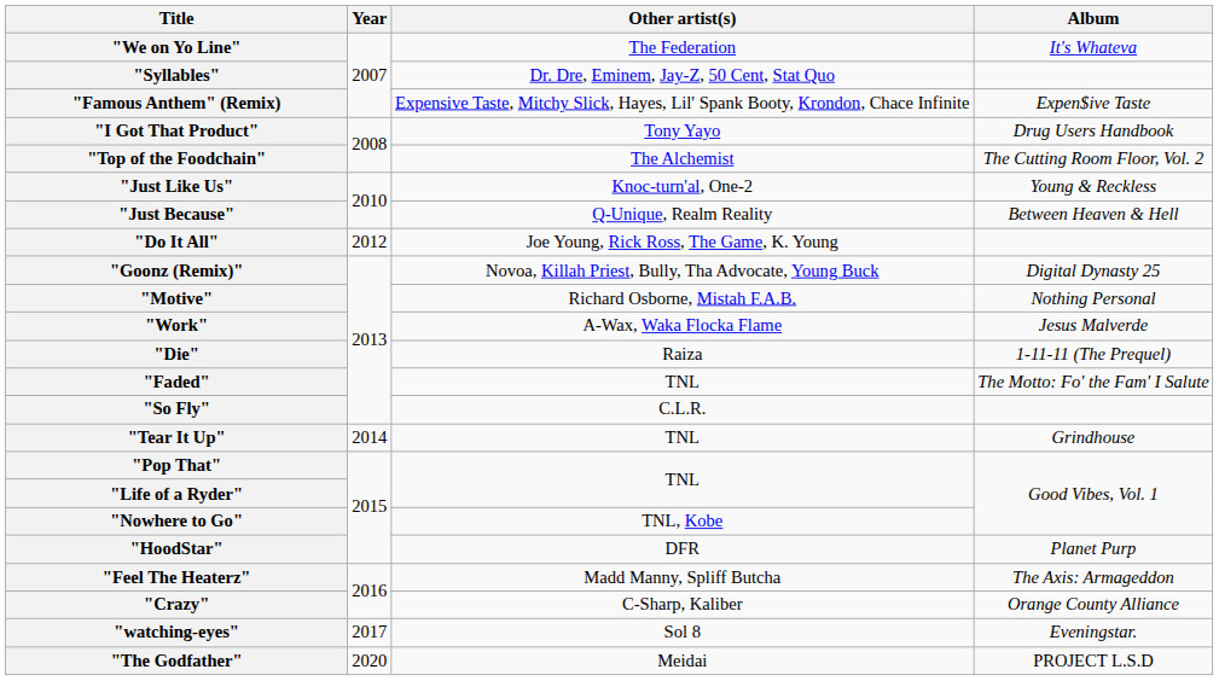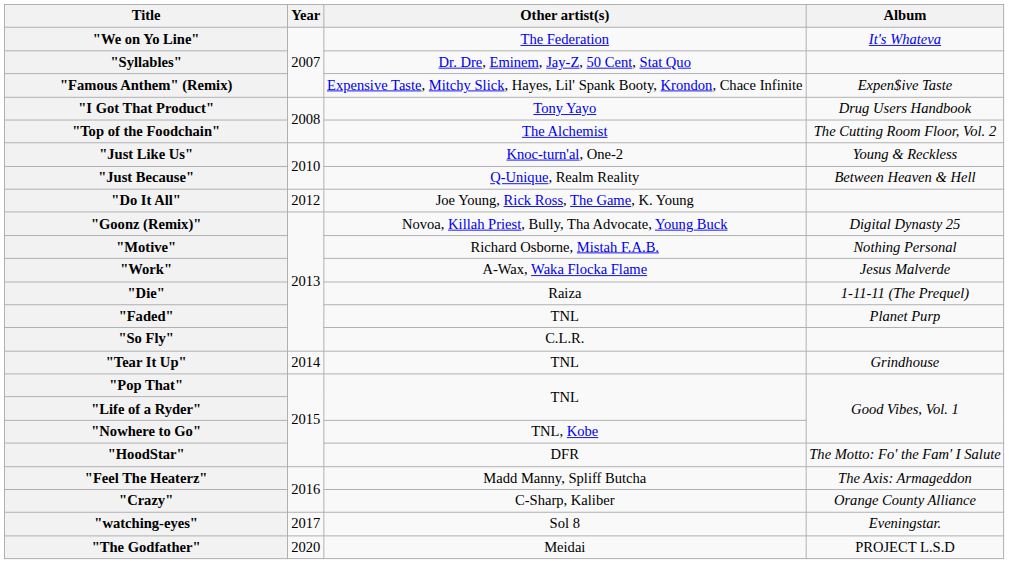"Faded" | Album: The Motto: Fo' the Fam' I Salute -> Planet Purp
"HoodStar" | Album: Planet Purp -> The Motto: Fo' the Fam' I Salute
